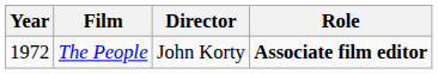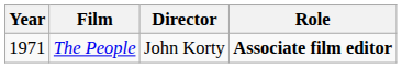The People | Year: 1972 -> 1971
